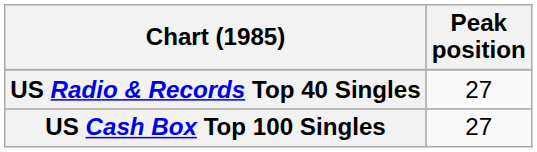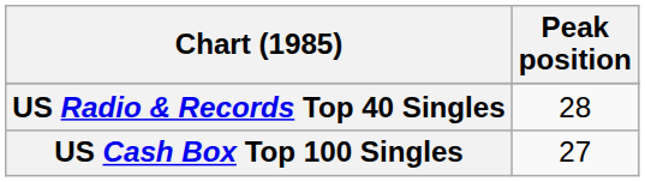US Radio & Records Top 40 Singles | Peak position: 27 -> 28
